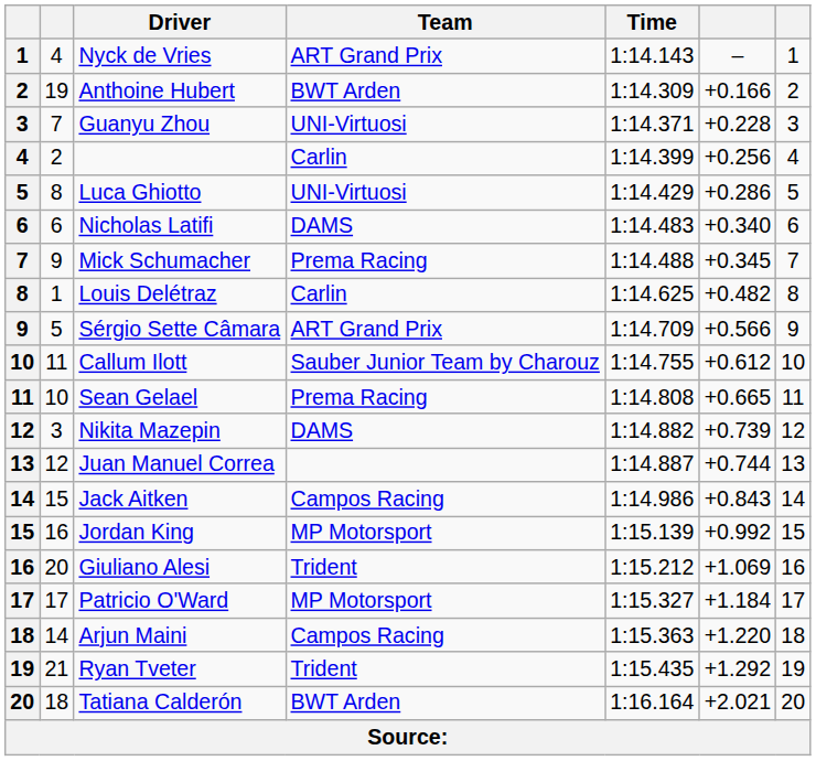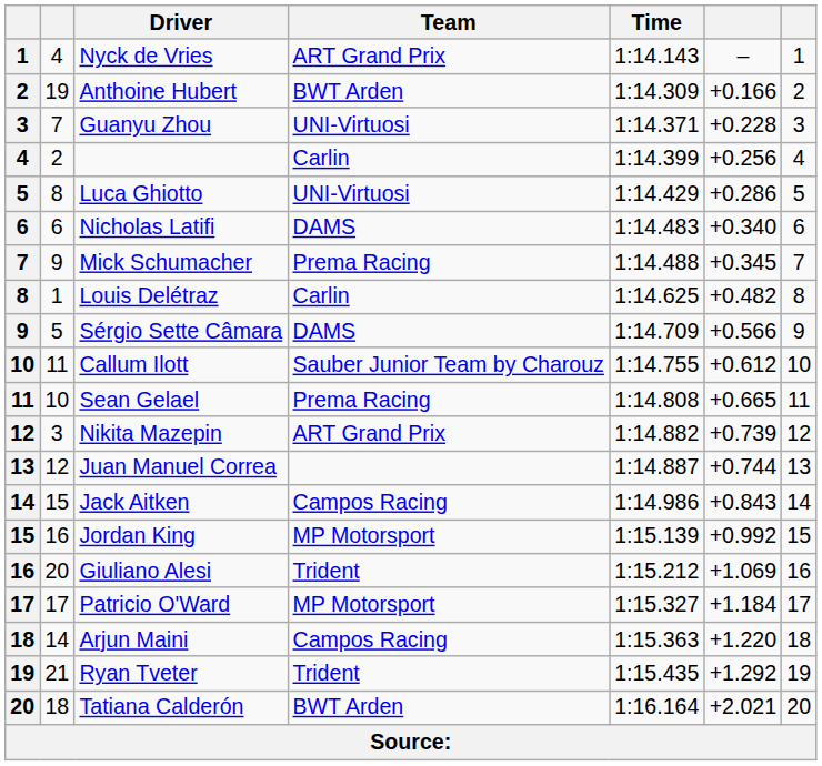Sérgio Sette Câmara | Team: ART Grand Prix -> DAMS
Nikita Mazepin | Team: DAMS -> ART Grand Prix
